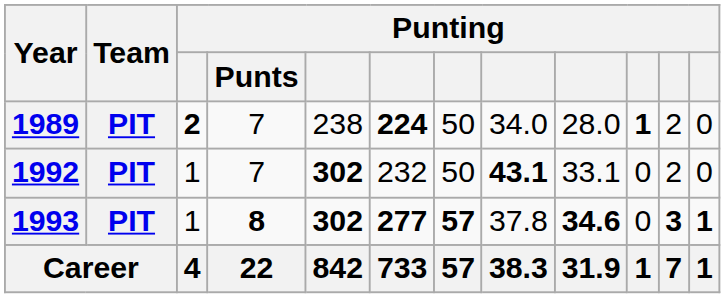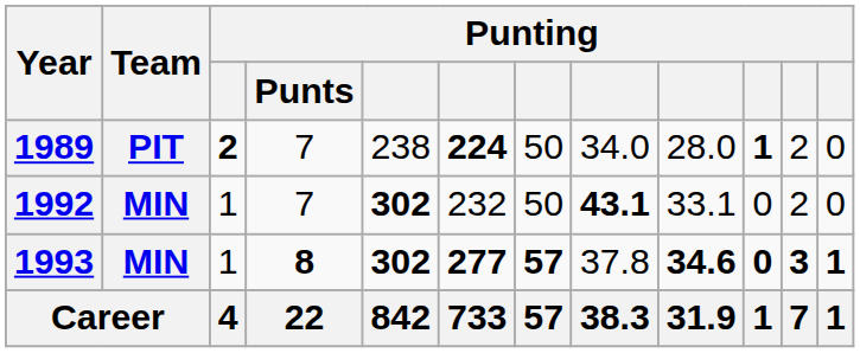1992 | Team: PIT -> MIN
1993 | Team: PIT -> MIN
1993 | column 10: normal -> bold
